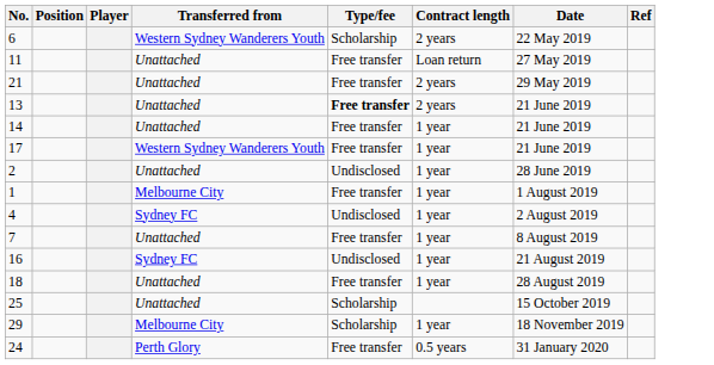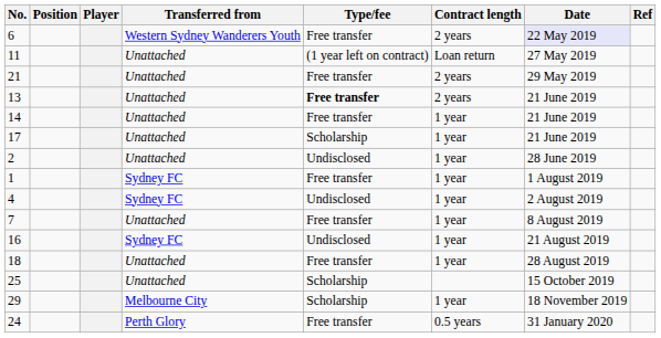6 | Type/fee: Scholarship -> Free transfer
6 | Date: no background -> lavender background
11 | Type/fee: Free transfer -> (1 year left on contract)
17 | Transferred from: Western Sydney Wanderers Youth -> Unattached
17 | Type/fee: Free transfer -> Scholarship
1 | Transferred from: Melbourne City -> Sydney FC
